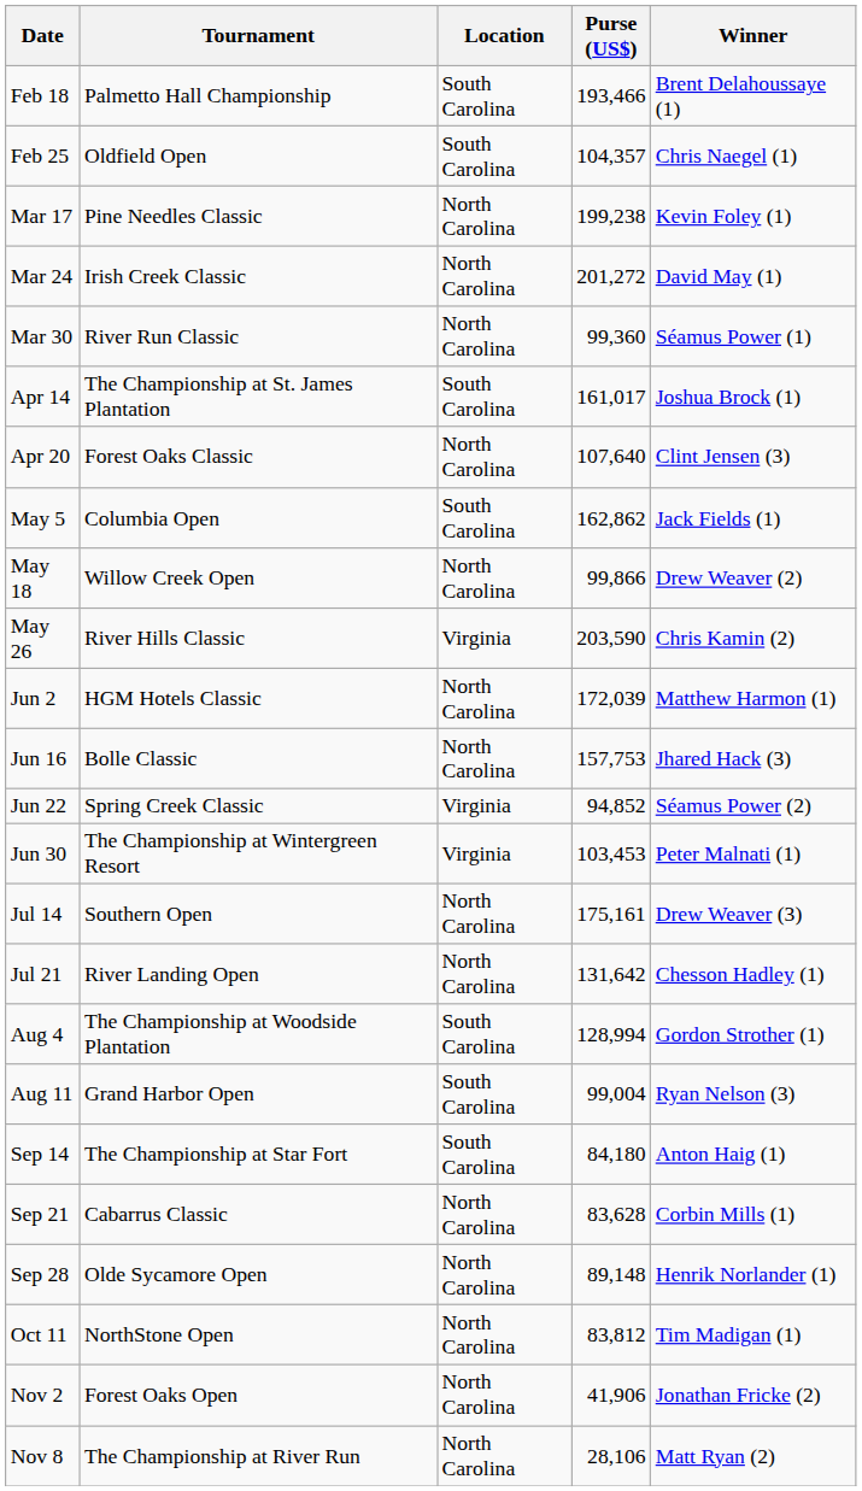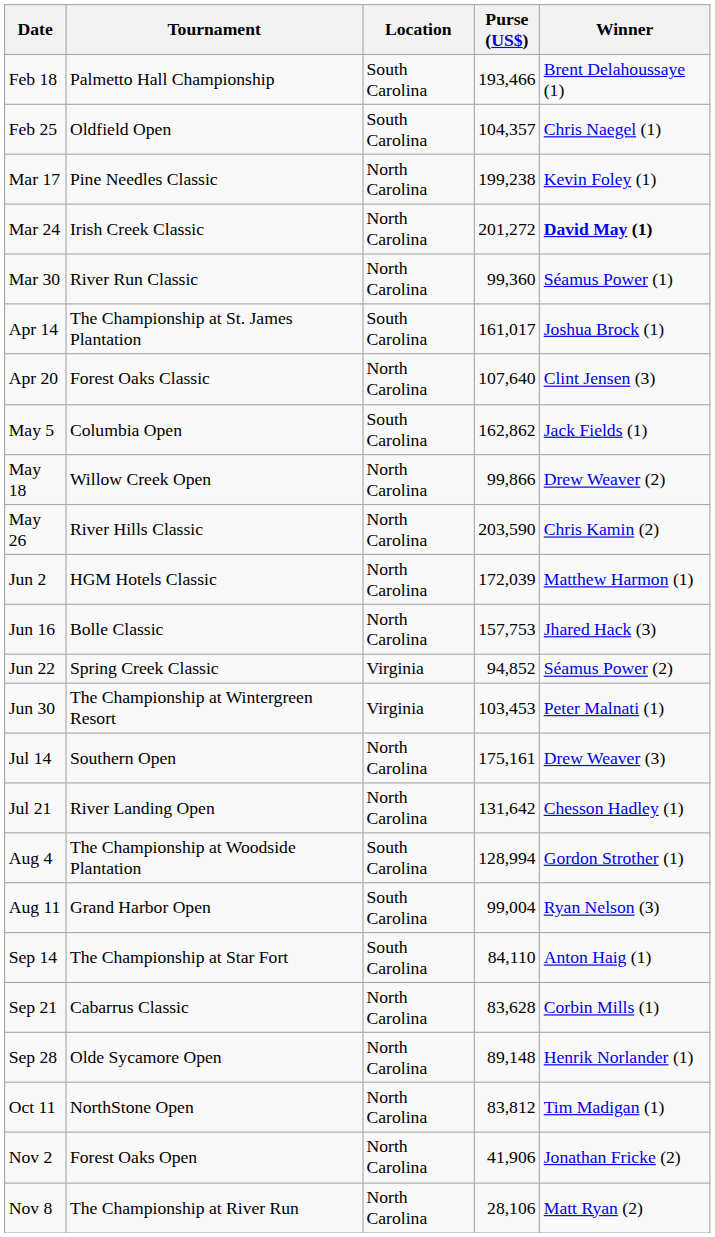Mar 24 | Winner: normal -> bold
May 26 | Location: Virginia -> North Carolina
Sep 14 | Purse (US$): 84,180 -> 84,110
